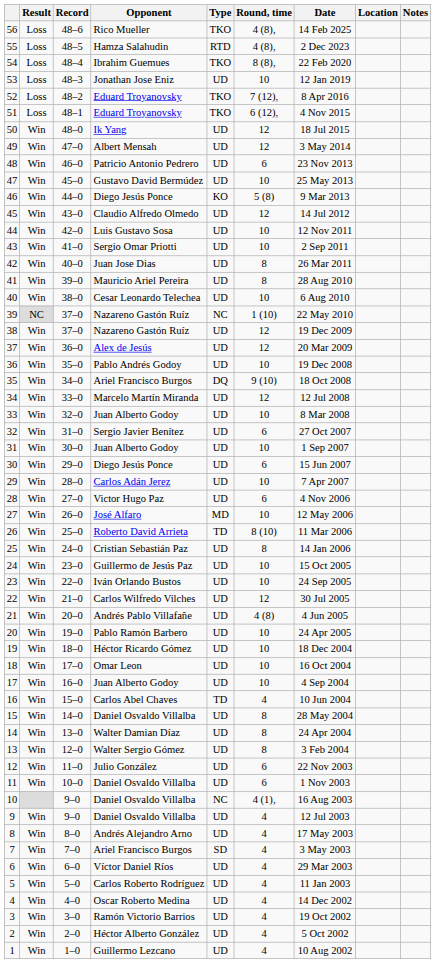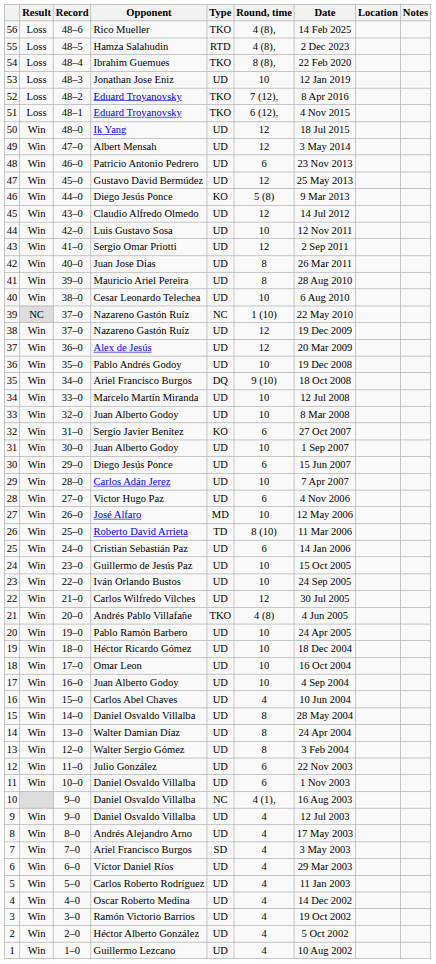47 | Round, time: 10 -> 12
43 | Round, time: 10 -> 12
34 | Round, time: 12 -> 10
32 | Type: UD -> KO
25 | Round, time: 8 -> 6
21 | Type: UD -> TKO
16 | Type: TD -> UD
